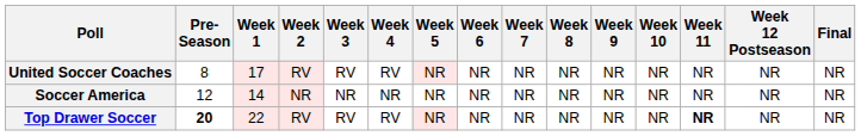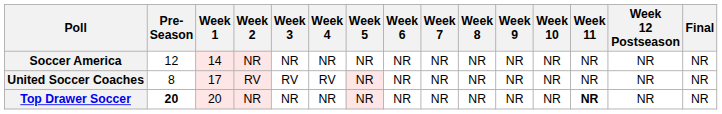rows swapped: United Soccer Coaches <-> Soccer America
Top Drawer Soccer | Week 1: 22 -> 20
Top Drawer Soccer | Week 2: RV -> NR
Top Drawer Soccer | Week 3: RV -> NR
Top Drawer Soccer | Week 4: RV -> NR
